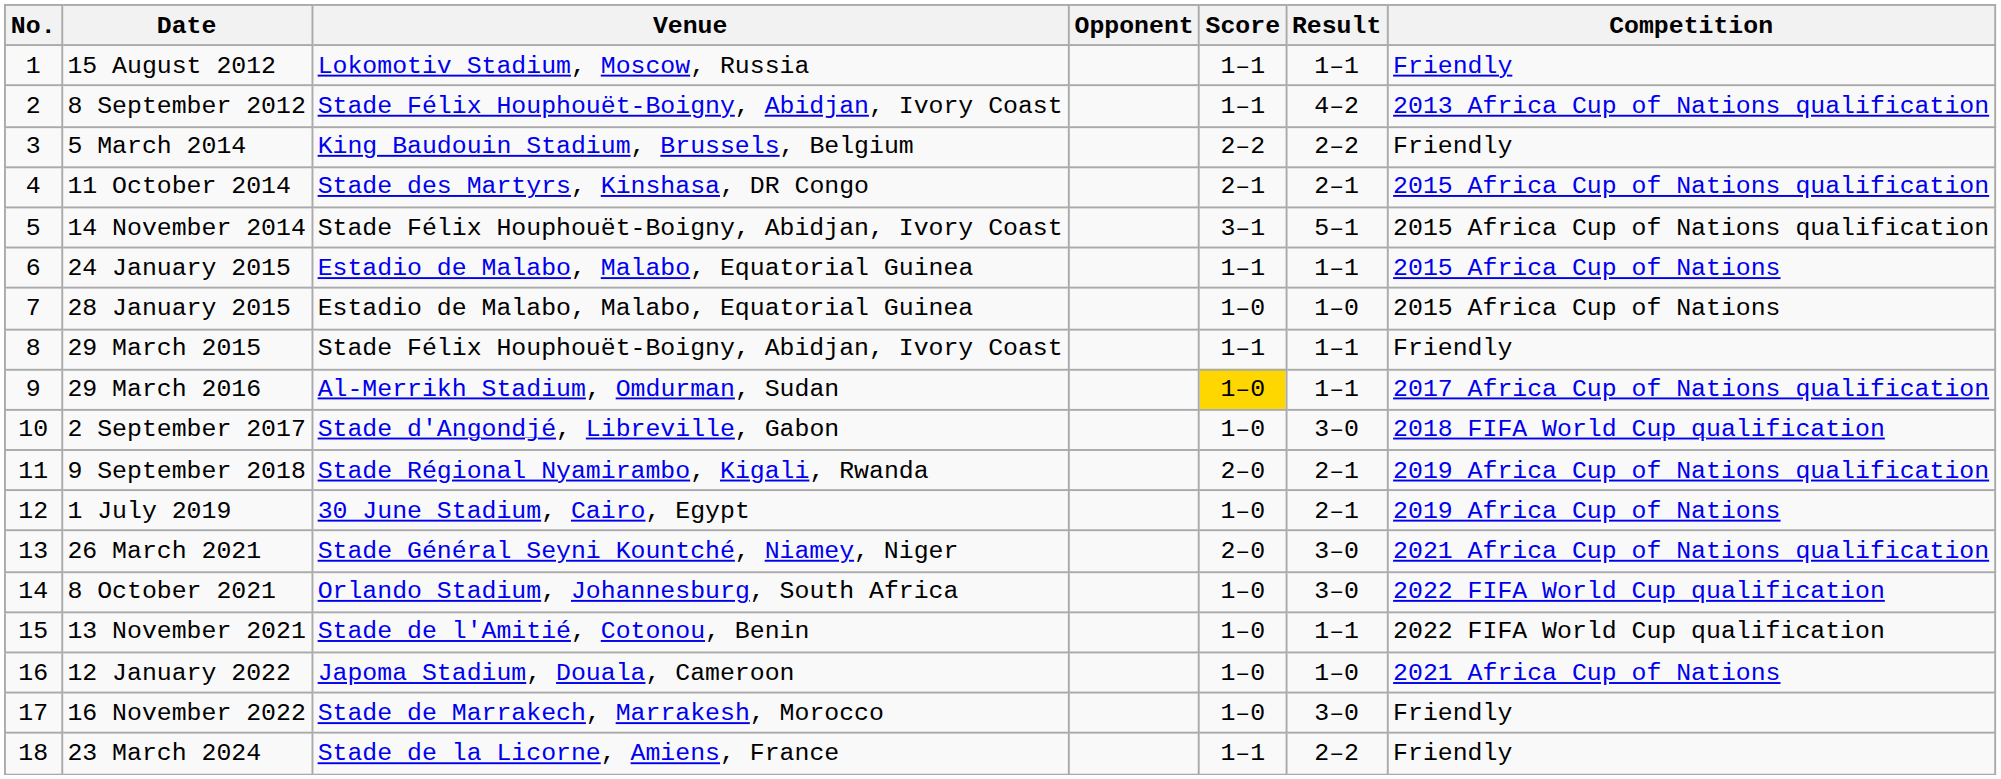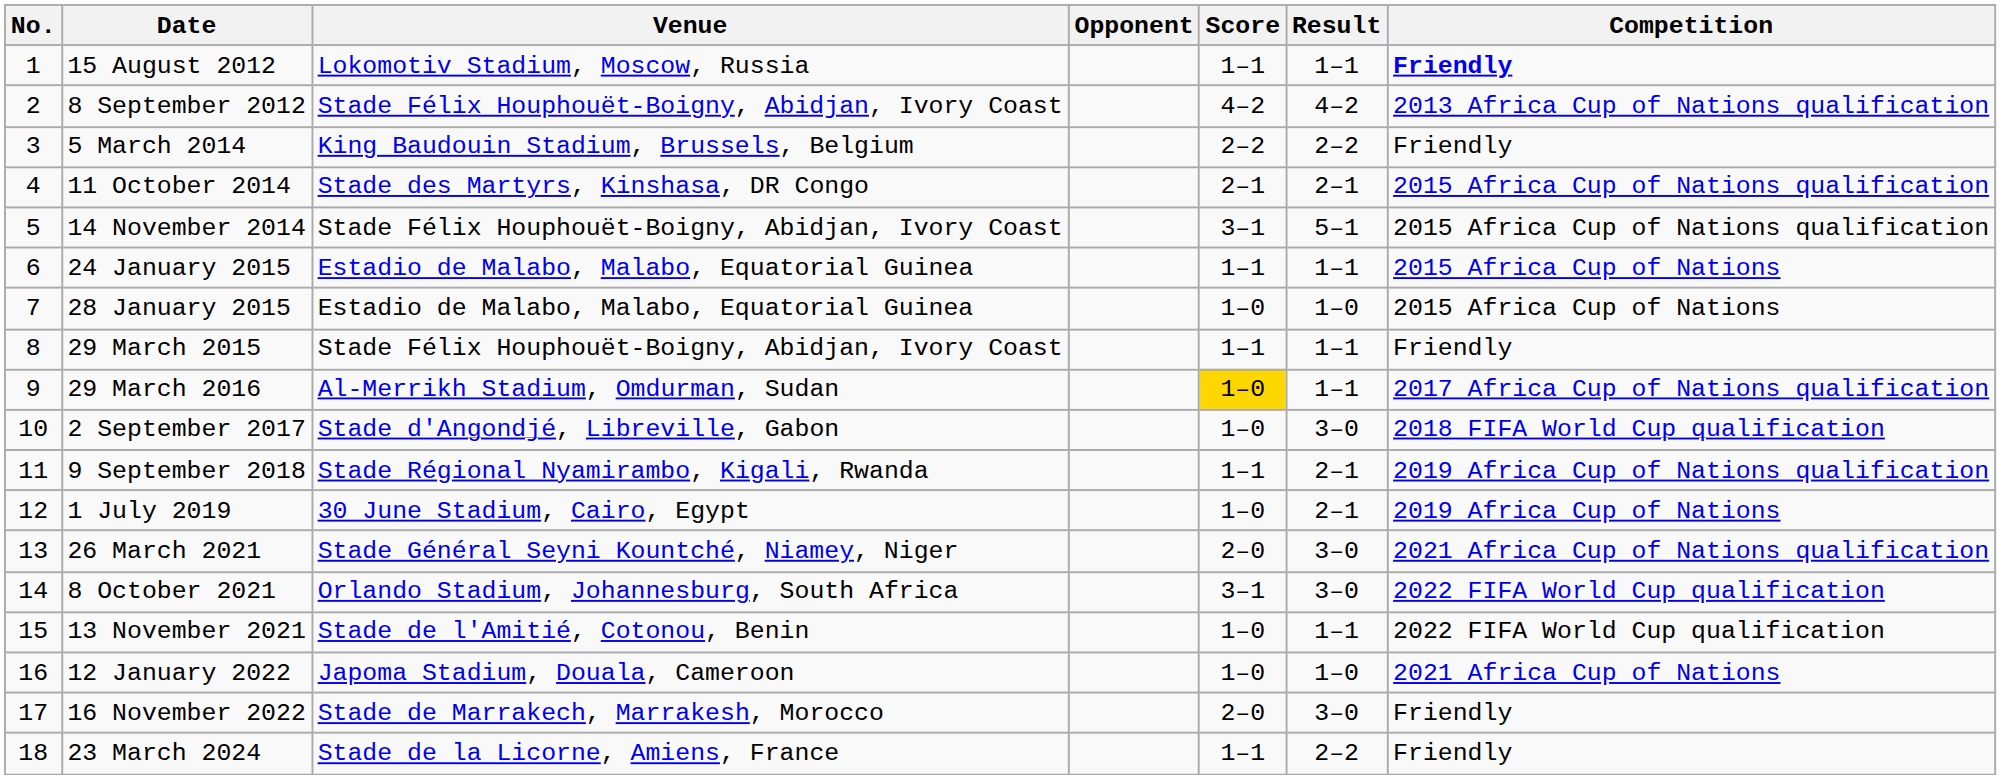15 August 2012 | Competition: normal -> bold
8 September 2012 | Score: 1–1 -> 4–2
9 September 2018 | Score: 2–0 -> 1–1
8 October 2021 | Score: 1–0 -> 3–1
16 November 2022 | Score: 1–0 -> 2–0
